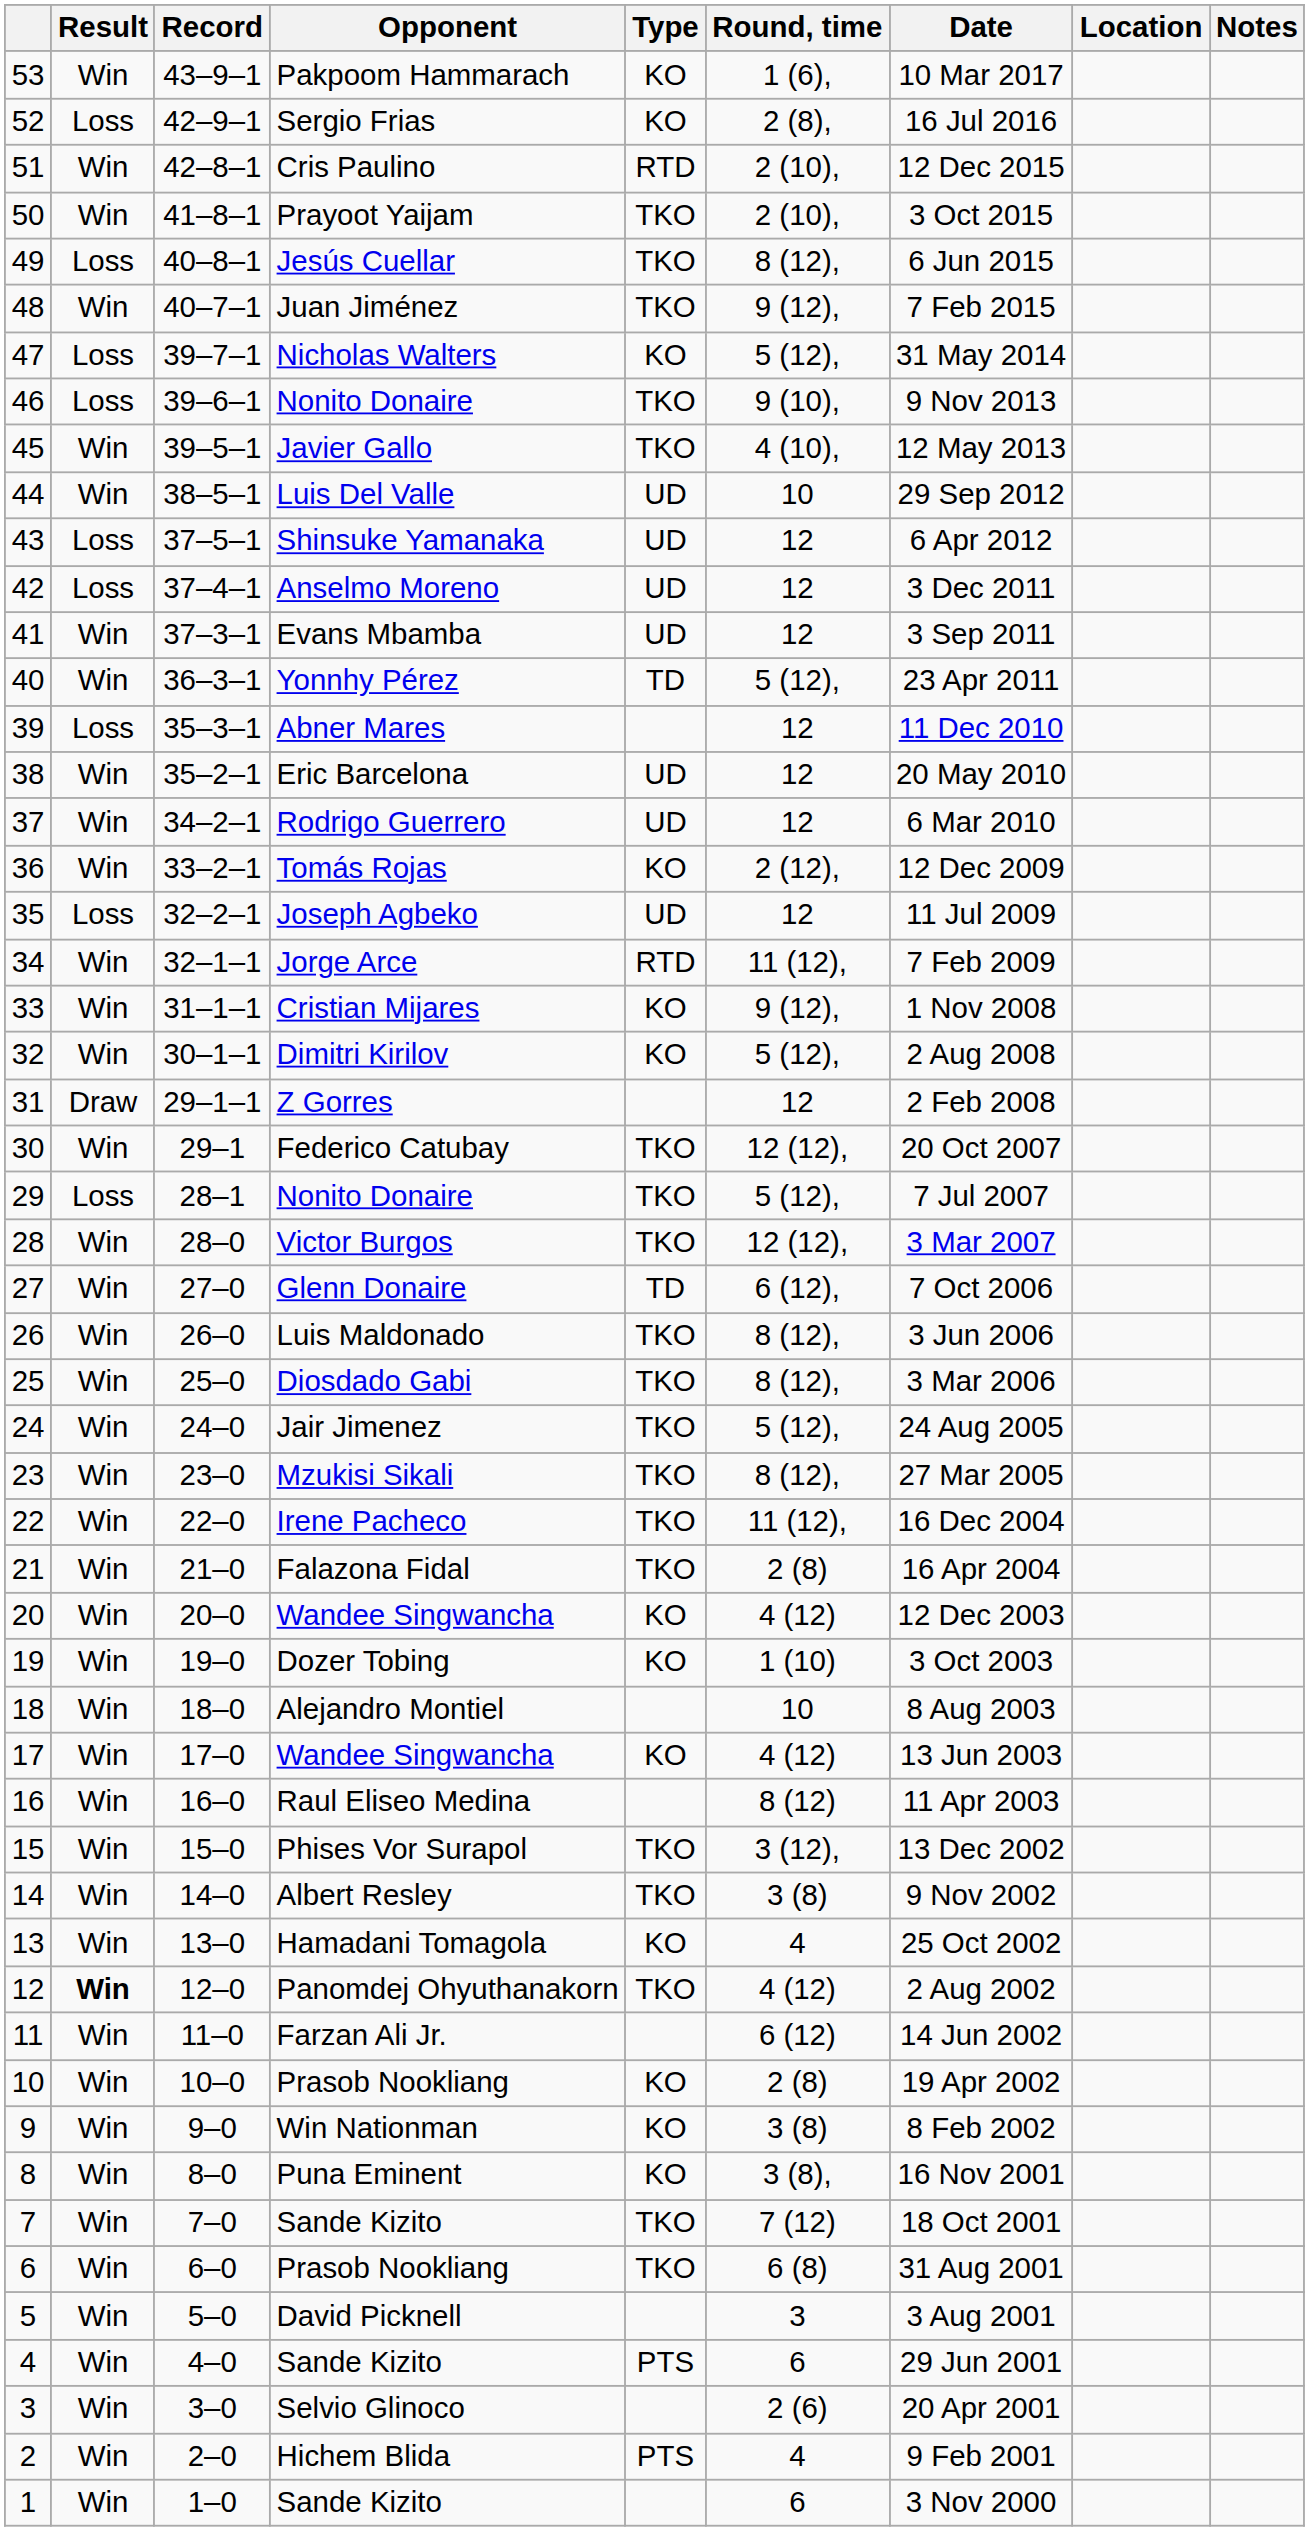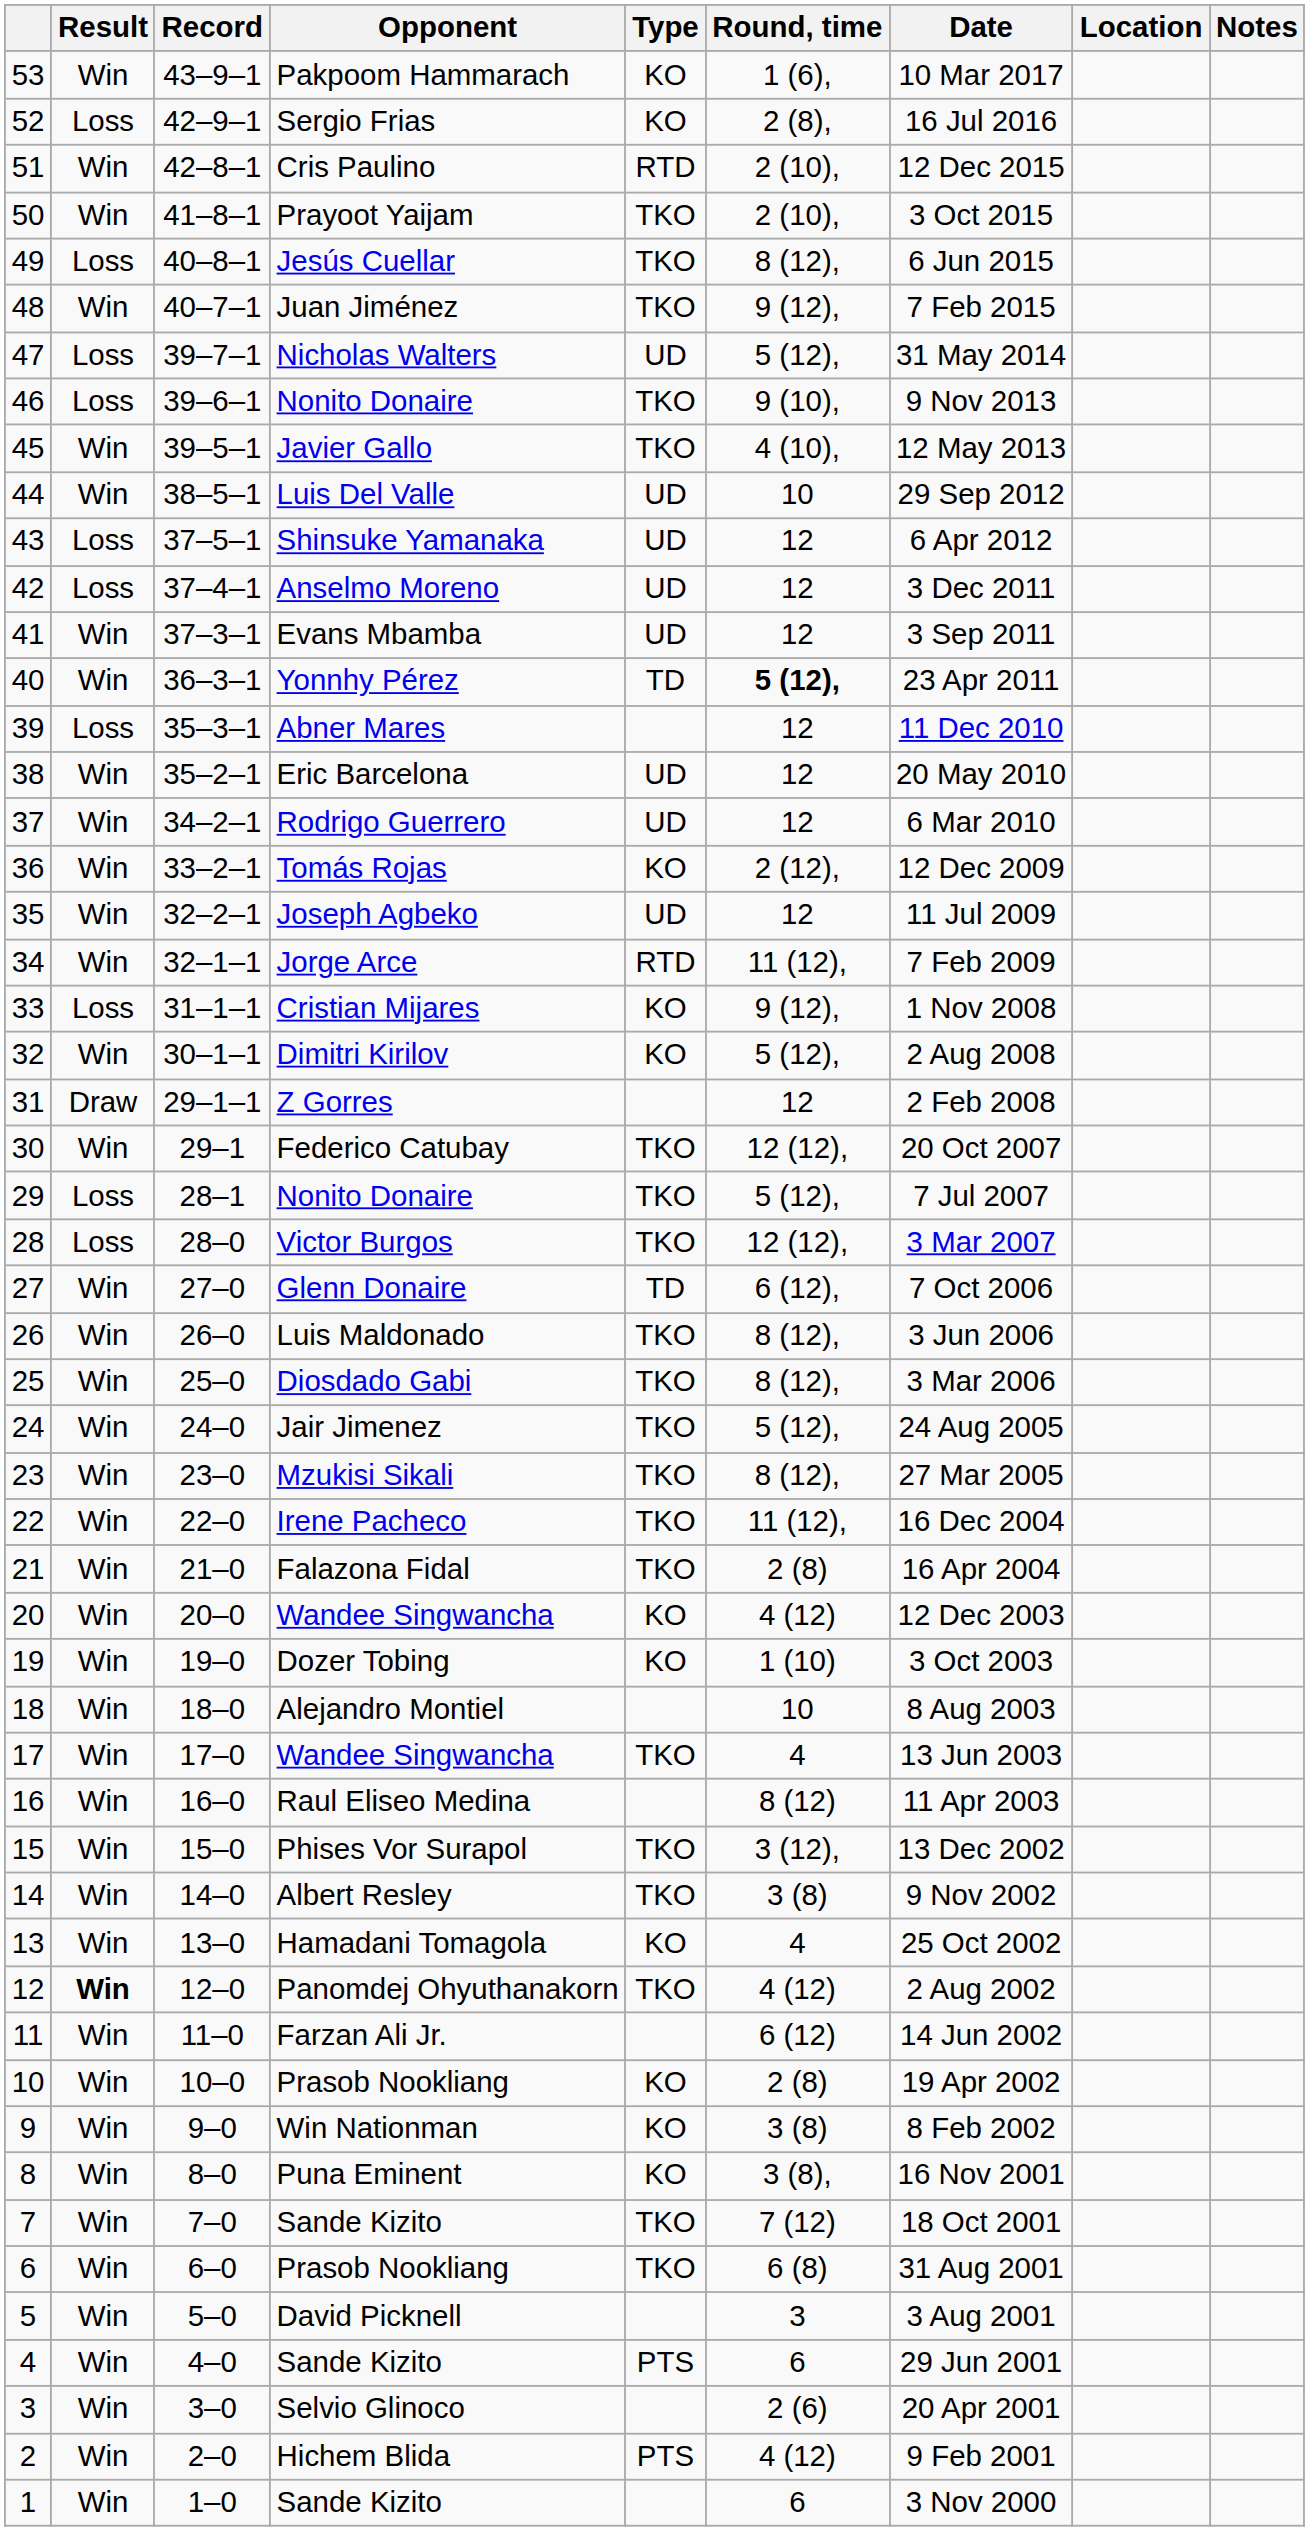Nicholas Walters | Type: KO -> UD
Yonnhy Pérez | Round, time: normal -> bold
Joseph Agbeko | Result: Loss -> Win
Cristian Mijares | Result: Win -> Loss
Victor Burgos | Result: Win -> Loss
17 / Wandee Singwancha | Type: KO -> TKO
17 / Wandee Singwancha | Round, time: 4 (12) -> 4
Hichem Blida | Round, time: 4 -> 4 (12)
